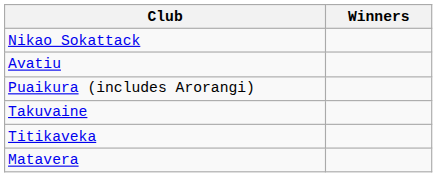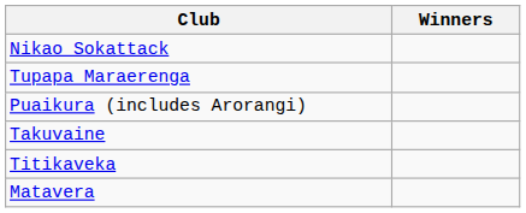- row: Avatiu
+ row: Tupapa Maraerenga
